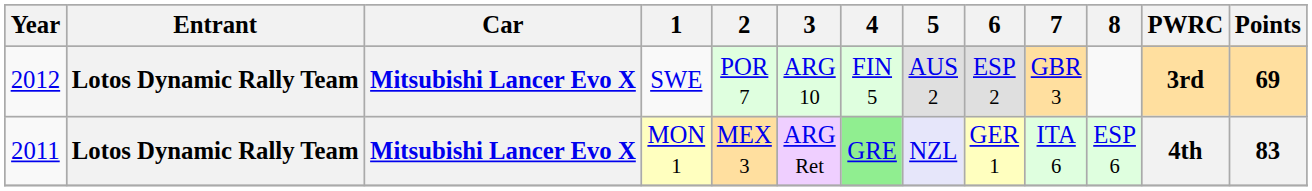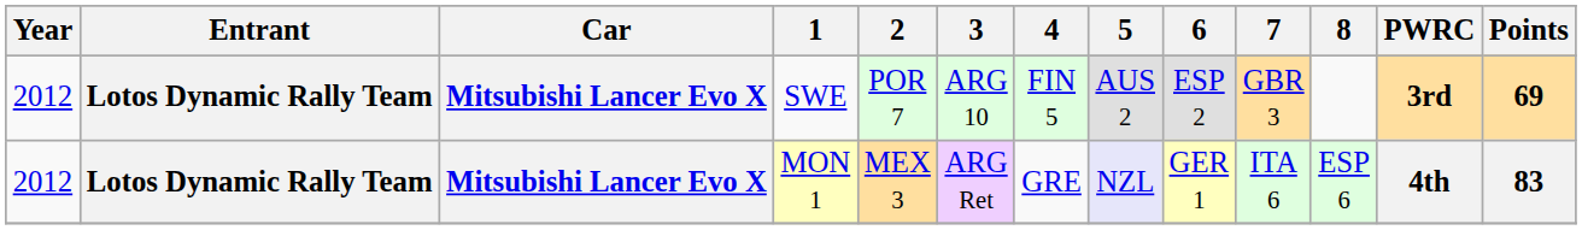MON 1 | Year: 2011 -> 2012
MON 1 | 4: lightgreen background -> no background
